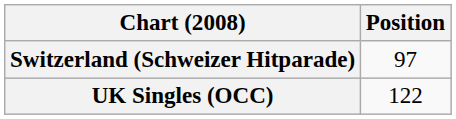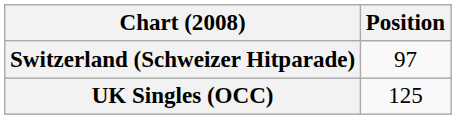UK Singles (OCC) | Position: 122 -> 125
